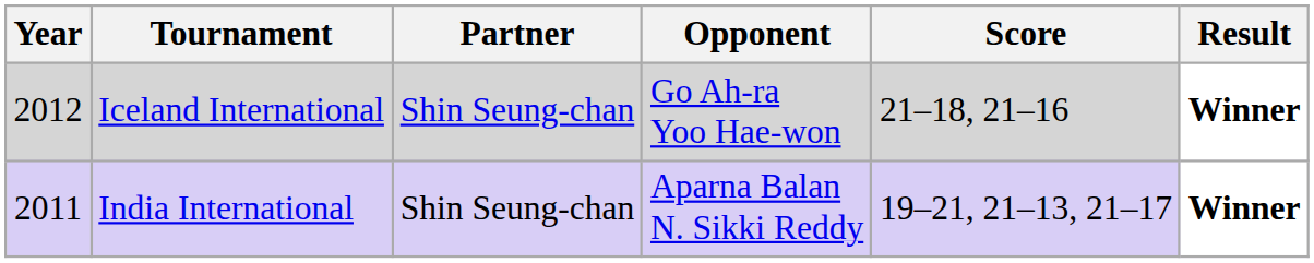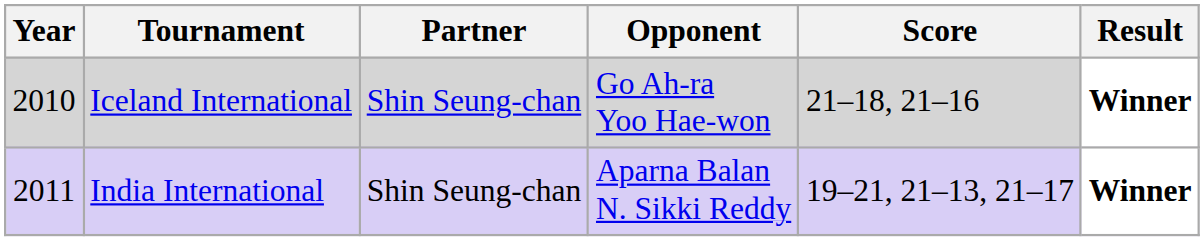Iceland International | Year: 2012 -> 2010
